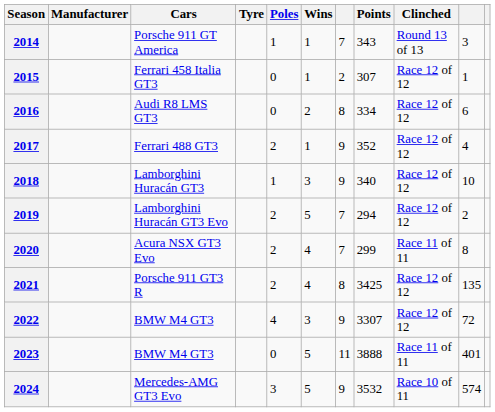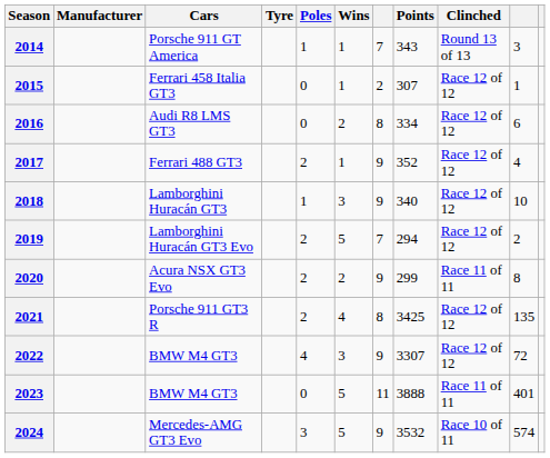2020 | Wins: 4 -> 2
2020 | column 7: 7 -> 9
